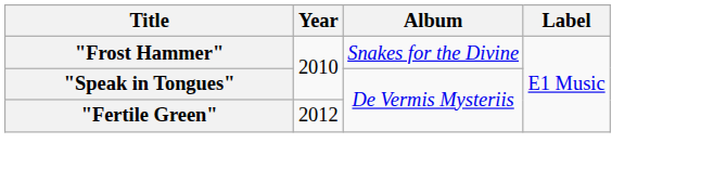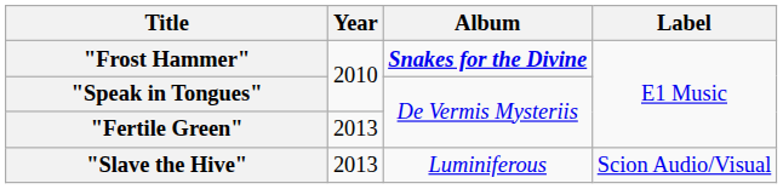"Frost Hammer" | Album: normal -> bold
"Fertile Green" | Year: 2012 -> 2013
+ row: "Slave the Hive" | 2013 | Luminiferous | Scion Audio/Visual
